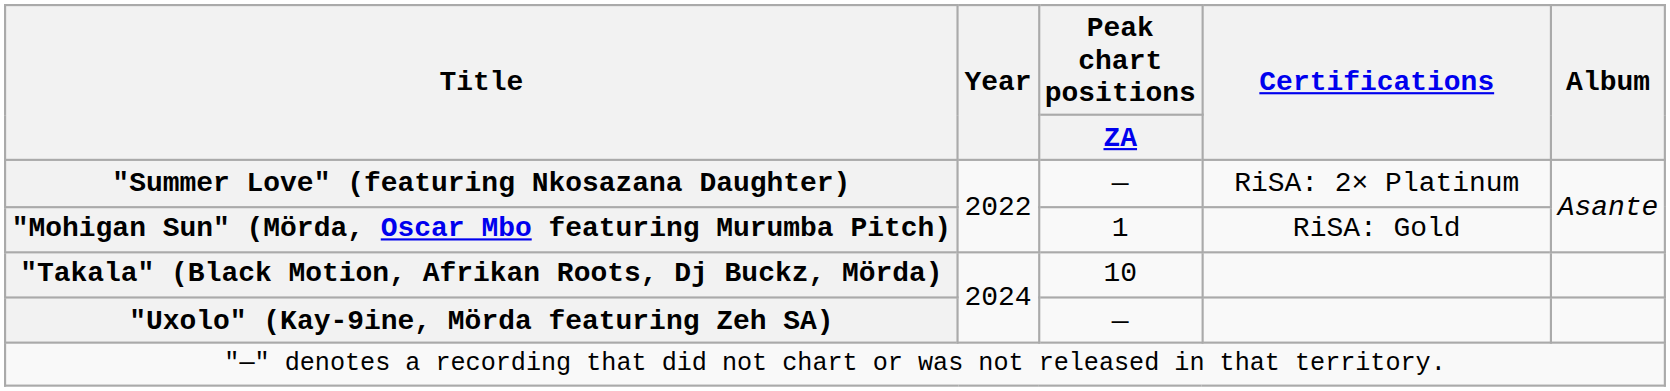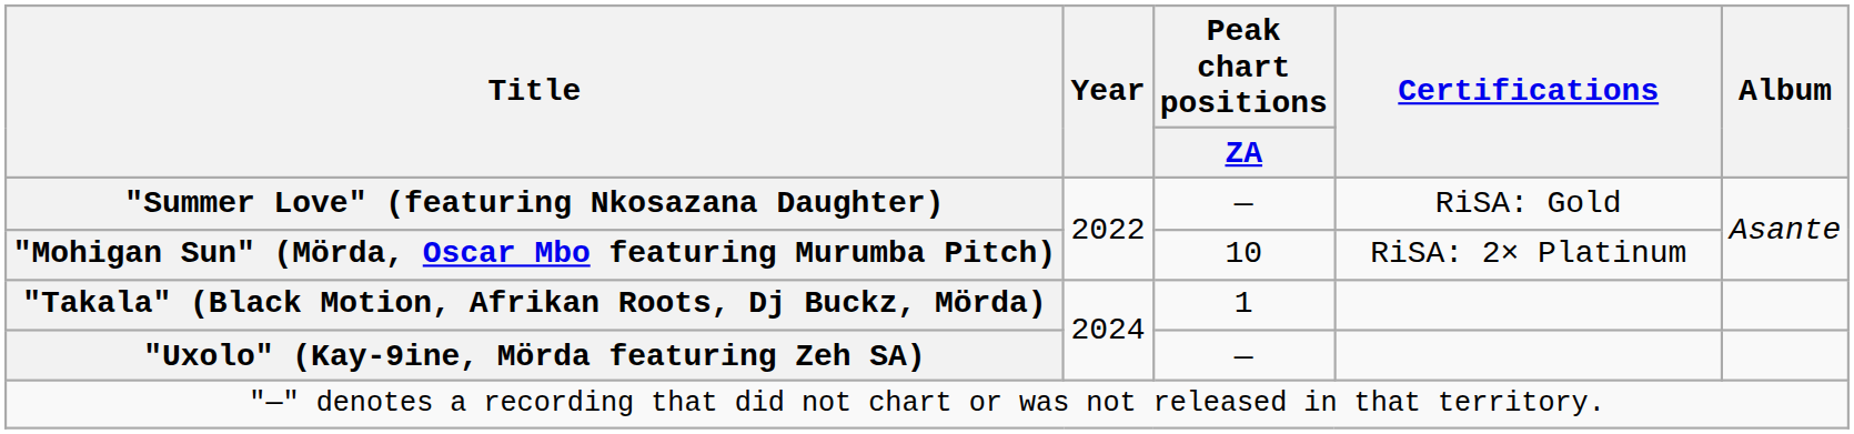"Summer Love" (featuring Nkosazana Daughter) | Certifications: RiSA: 2× Platinum -> RiSA: Gold
"Mohigan Sun" (Mörda, Oscar Mbo featuring Murumba Pitch) | Peak chart positions / ZA: 1 -> 10
"Mohigan Sun" (Mörda, Oscar Mbo featuring Murumba Pitch) | Certifications: RiSA: Gold -> RiSA: 2× Platinum
"Takala" (Black Motion, Afrikan Roots, Dj Buckz, Mörda) | Peak chart positions / ZA: 10 -> 1
